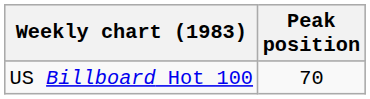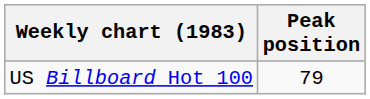US Billboard Hot 100 | Peak position: 70 -> 79
